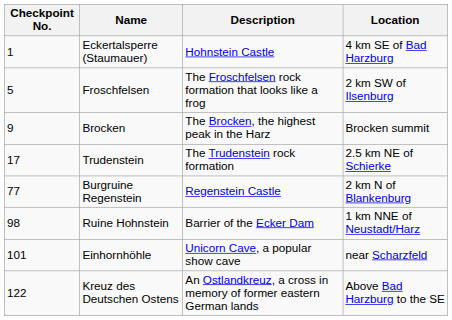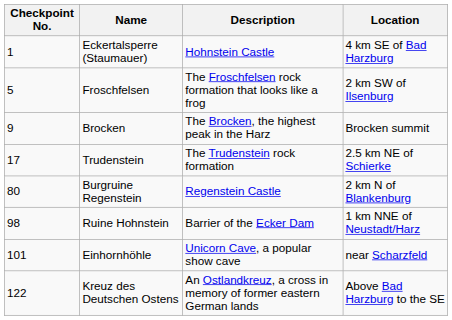Burgruine Regenstein | Checkpoint No.: 77 -> 80
